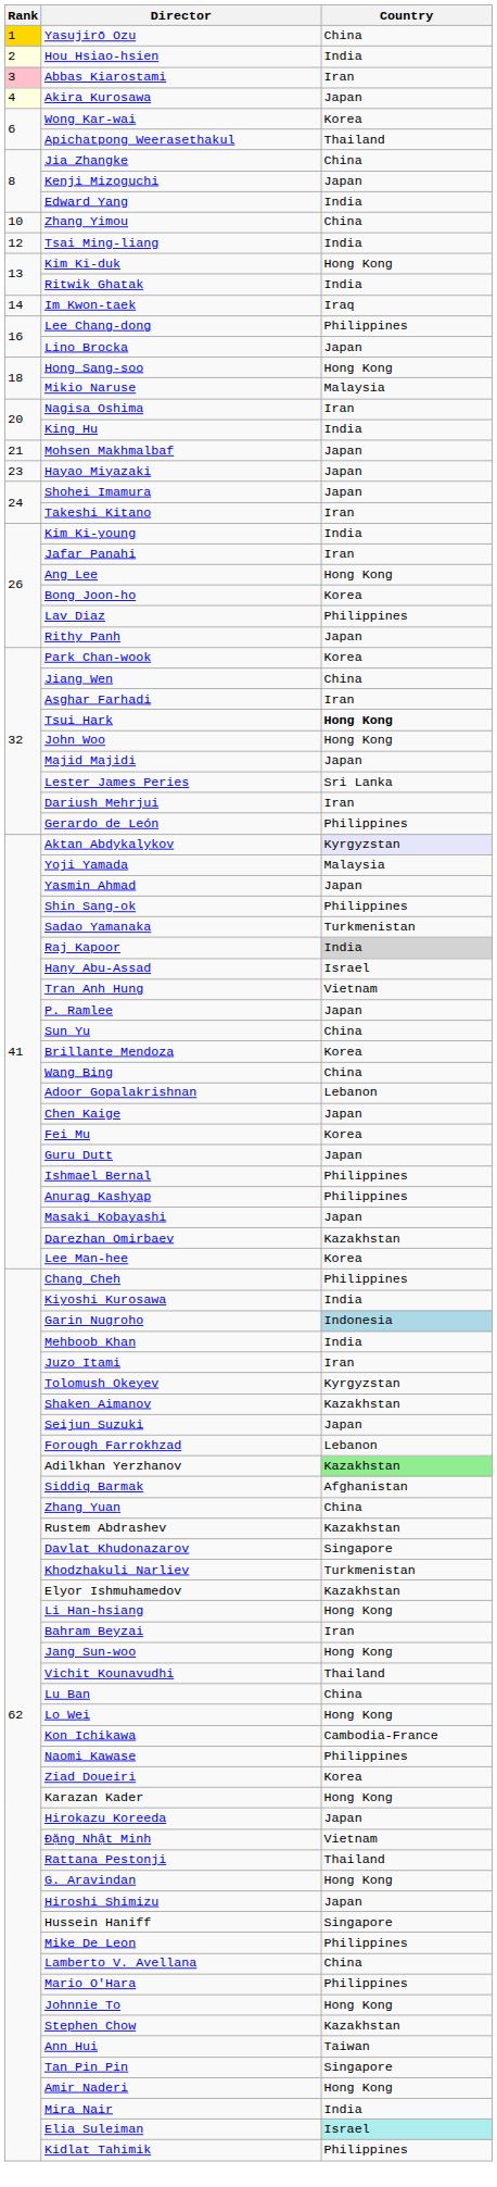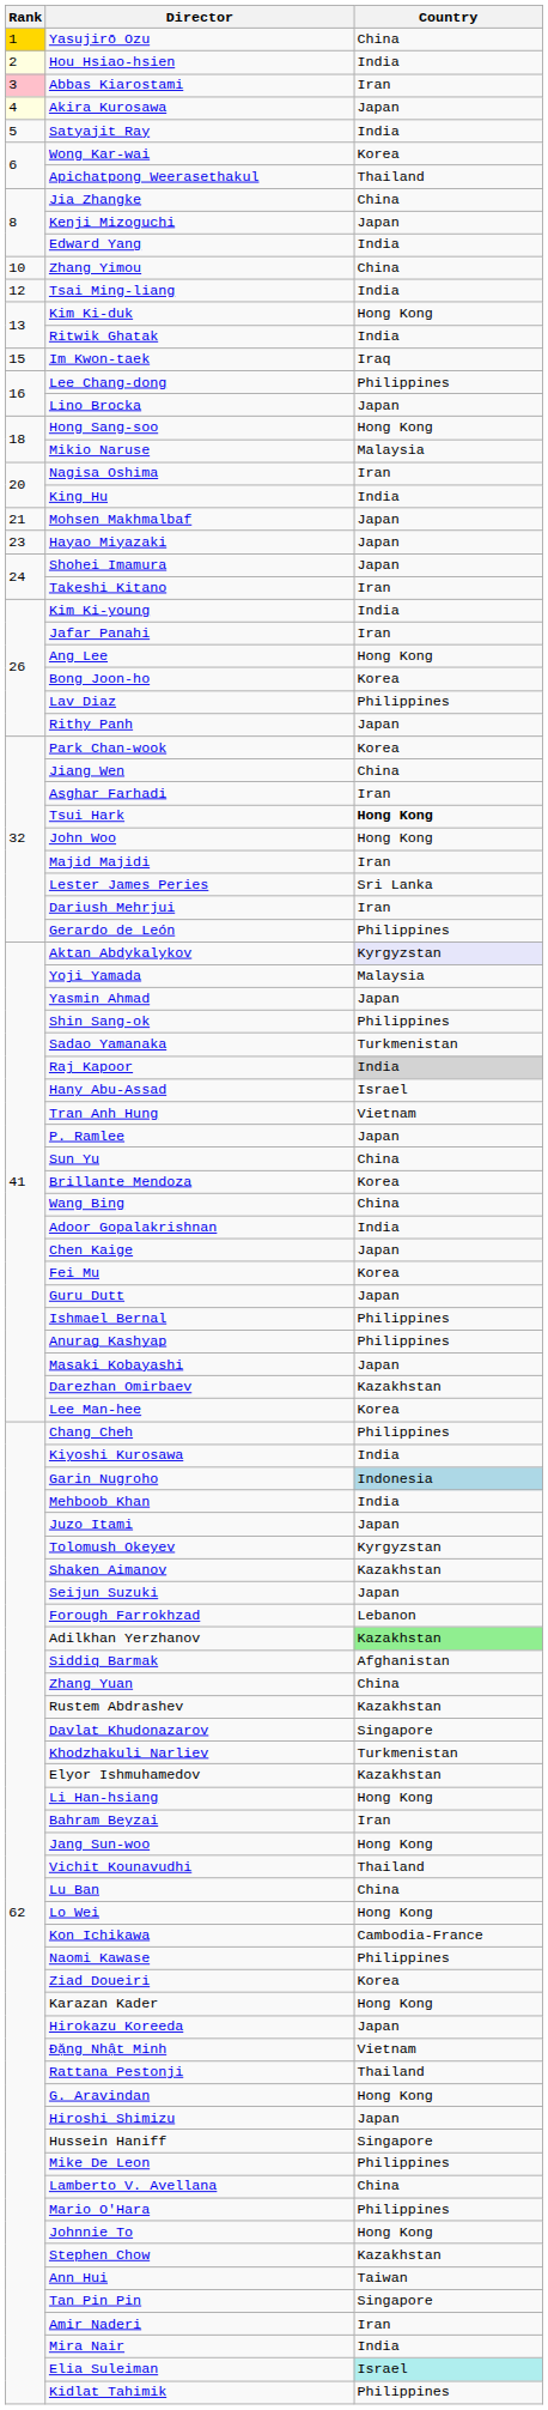+ row: 5 | Satyajit Ray | India
Im Kwon-taek | Rank: 14 -> 15
Majid Majidi | Country: Japan -> Iran
Adoor Gopalakrishnan | Country: Lebanon -> India
Juzo Itami | Country: Iran -> Japan
Amir Naderi | Country: Hong Kong -> Iran
